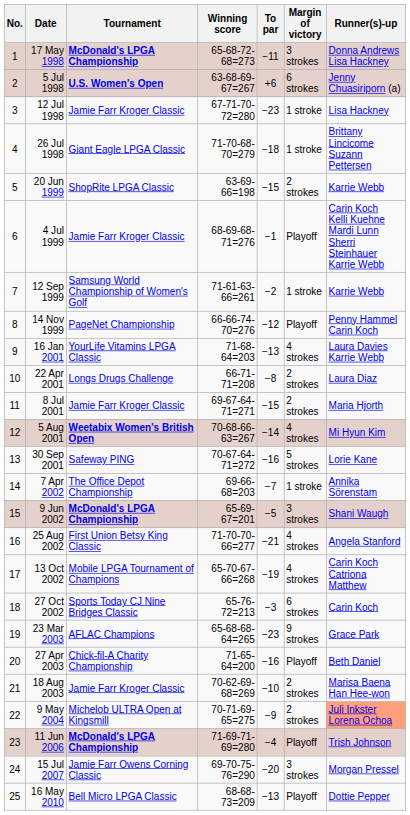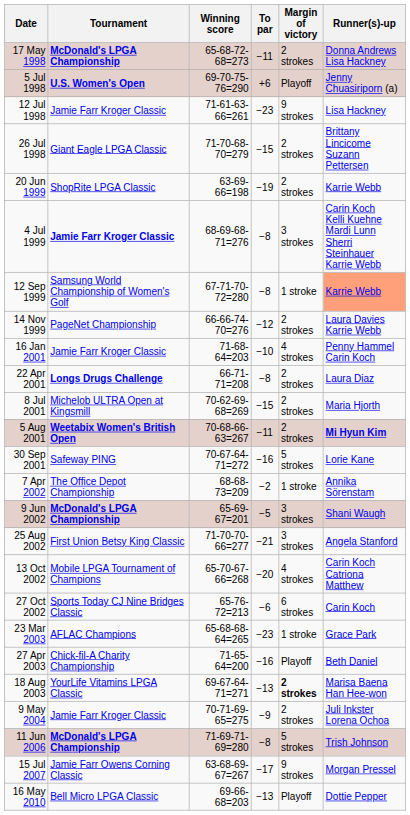- column: No. | 1 | 2 | 3 | 4 | 5 | 6 | 7 | 8 | 9 | 10 | 11 | 12 | 13 | 14 | 15 | 16 | 17 | 18 | 19 | 20 | 21 | 22 | 23 | 24 | 25
17 May 1998 | Margin of victory: 3 strokes -> 2 strokes
5 Jul 1998 | Winning score: 63-68-69-67=267 -> 69-70-75-76=290
5 Jul 1998 | Margin of victory: 6 strokes -> Playoff
12 Jul 1998 | Winning score: 67-71-70-72=280 -> 71-61-63-66=261
12 Jul 1998 | Margin of victory: 1 stroke -> 9 strokes
26 Jul 1998 | To par: −18 -> −15
26 Jul 1998 | Margin of victory: 1 stroke -> 2 strokes
20 Jun 1999 | To par: −15 -> −19
4 Jul 1999 | Tournament: normal -> bold
4 Jul 1999 | To par: −1 -> −8
4 Jul 1999 | Margin of victory: Playoff -> 3 strokes
12 Sep 1999 | Winning score: 71-61-63-66=261 -> 67-71-70-72=280
12 Sep 1999 | To par: −2 -> −8
12 Sep 1999 | Runner(s)-up: no background -> lightsalmon background
14 Nov 1999 | Margin of victory: Playoff -> 2 strokes
14 Nov 1999 | Runner(s)-up: Penny Hammel Carin Koch -> Laura Davies Karrie Webb
16 Jan 2001 | Tournament: YourLife Vitamins LPGA Classic -> Jamie Farr Kroger Classic
16 Jan 2001 | To par: −13 -> −10
16 Jan 2001 | Runner(s)-up: Laura Davies Karrie Webb -> Penny Hammel Carin Koch
22 Apr 2001 | Tournament: normal -> bold
8 Jul 2001 | Tournament: Jamie Farr Kroger Classic -> Michelob ULTRA Open at Kingsmill
8 Jul 2001 | Winning score: 69-67-64-71=271 -> 70-62-69-68=269
5 Aug 2001 | To par: −14 -> −11
5 Aug 2001 | Margin of victory: 4 strokes -> 2 strokes
5 Aug 2001 | Runner(s)-up: normal -> bold
7 Apr 2002 | Winning score: 69-66-68=203 -> 68-68-73=209
7 Apr 2002 | To par: −7 -> −2
25 Aug 2002 | Margin of victory: 4 strokes -> 3 strokes
13 Oct 2002 | To par: −19 -> −20
27 Oct 2002 | To par: −3 -> −6
23 Mar 2003 | Margin of victory: 9 strokes -> 1 stroke
18 Aug 2003 | Tournament: Jamie Farr Kroger Classic -> YourLife Vitamins LPGA Classic
18 Aug 2003 | Winning score: 70-62-69-68=269 -> 69-67-64-71=271
18 Aug 2003 | To par: −10 -> −13
18 Aug 2003 | Margin of victory: normal -> bold
9 May 2004 | Tournament: Michelob ULTRA Open at Kingsmill -> Jamie Farr Kroger Classic
9 May 2004 | Runner(s)-up: lightsalmon background -> no background
11 Jun 2006 | To par: −4 -> −8
11 Jun 2006 | Margin of victory: Playoff -> 5 strokes
15 Jul 2007 | Winning score: 69-70-75-76=290 -> 63-68-69-67=267
15 Jul 2007 | To par: −20 -> −17
15 Jul 2007 | Margin of victory: 3 strokes -> 9 strokes
16 May 2010 | Winning score: 68-68-73=209 -> 69-66-68=203
